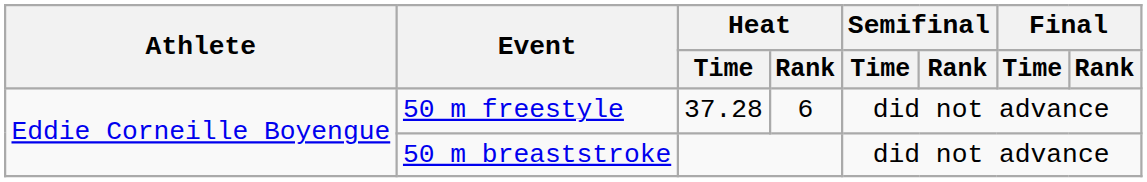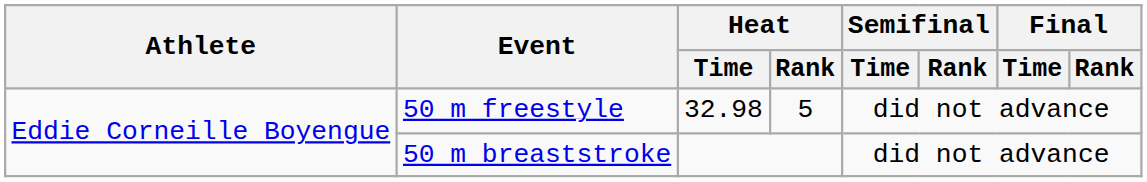50 m freestyle | Heat / Time: 37.28 -> 32.98
50 m freestyle | Heat / Rank: 6 -> 5
